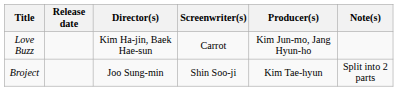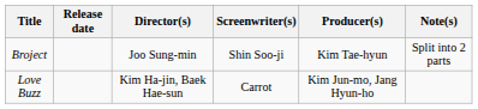rows swapped: Broject <-> Love Buzz
